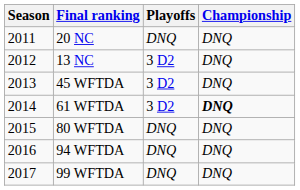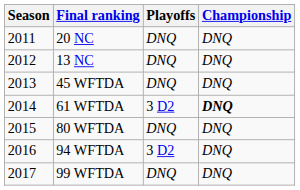13 NC | Playoffs: 3 D2 -> DNQ
45 WFTDA | Playoffs: 3 D2 -> DNQ
94 WFTDA | Playoffs: DNQ -> 3 D2
